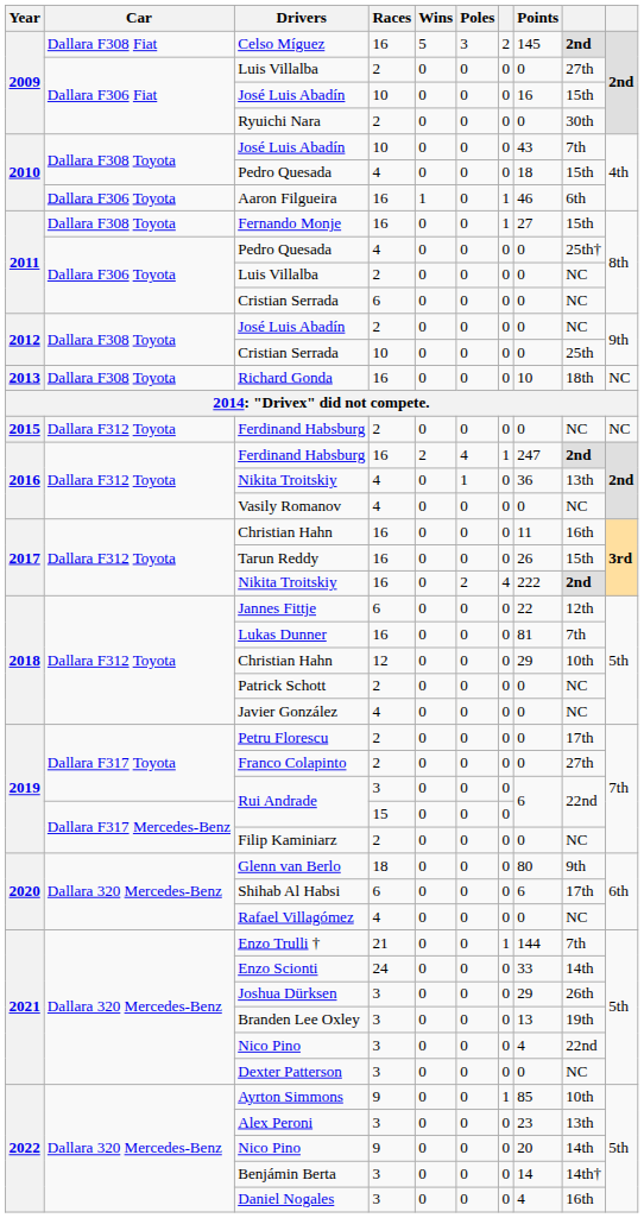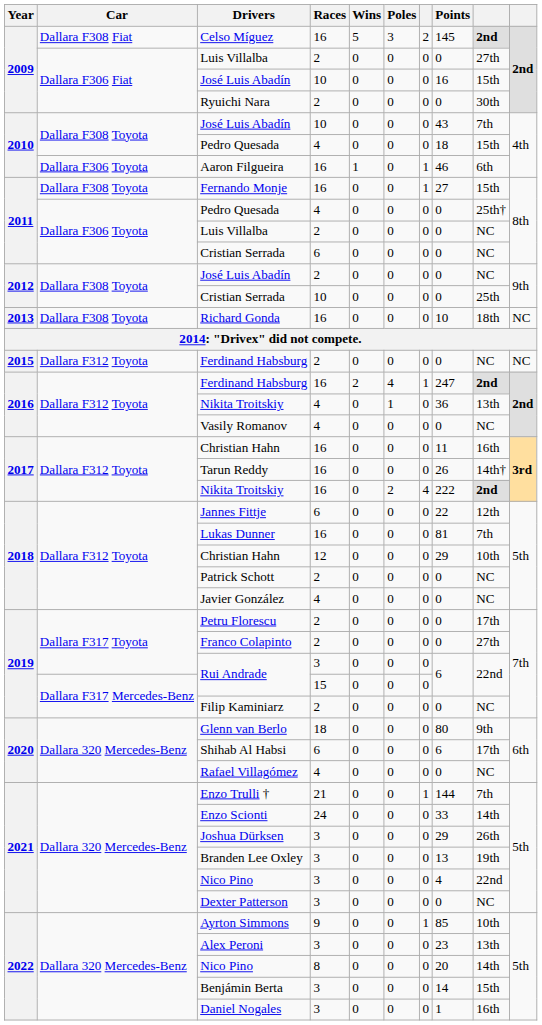Tarun Reddy | column 9: 15th -> 14th†
2022 / Nico Pino | Races: 9 -> 8
Benjámin Berta | column 9: 14th† -> 15th
Daniel Nogales | Points: 4 -> 1
